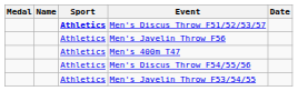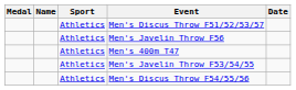Men's Discus Throw F51/52/53/57 | Sport: bold -> normal
rows swapped: Men's Discus Throw F54/55/56 <-> Men's Javelin Throw F53/54/55
